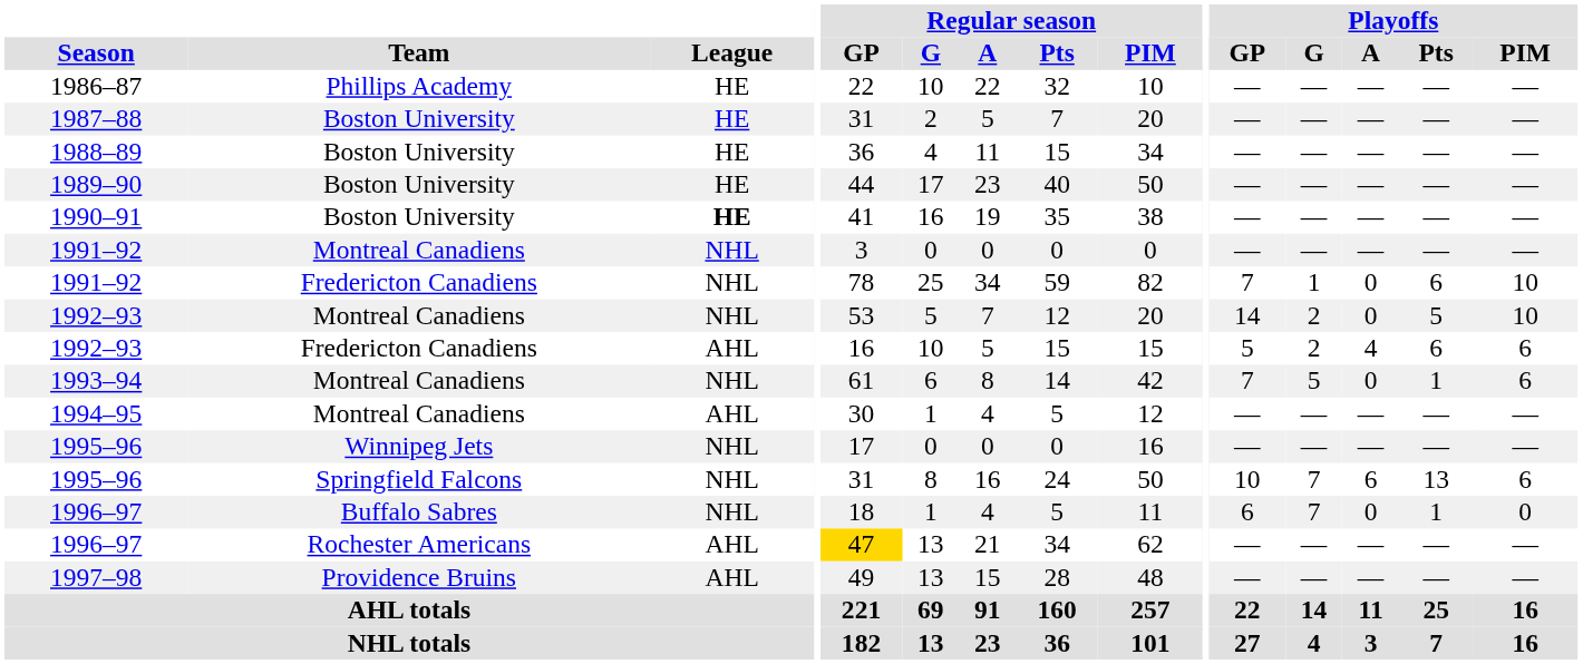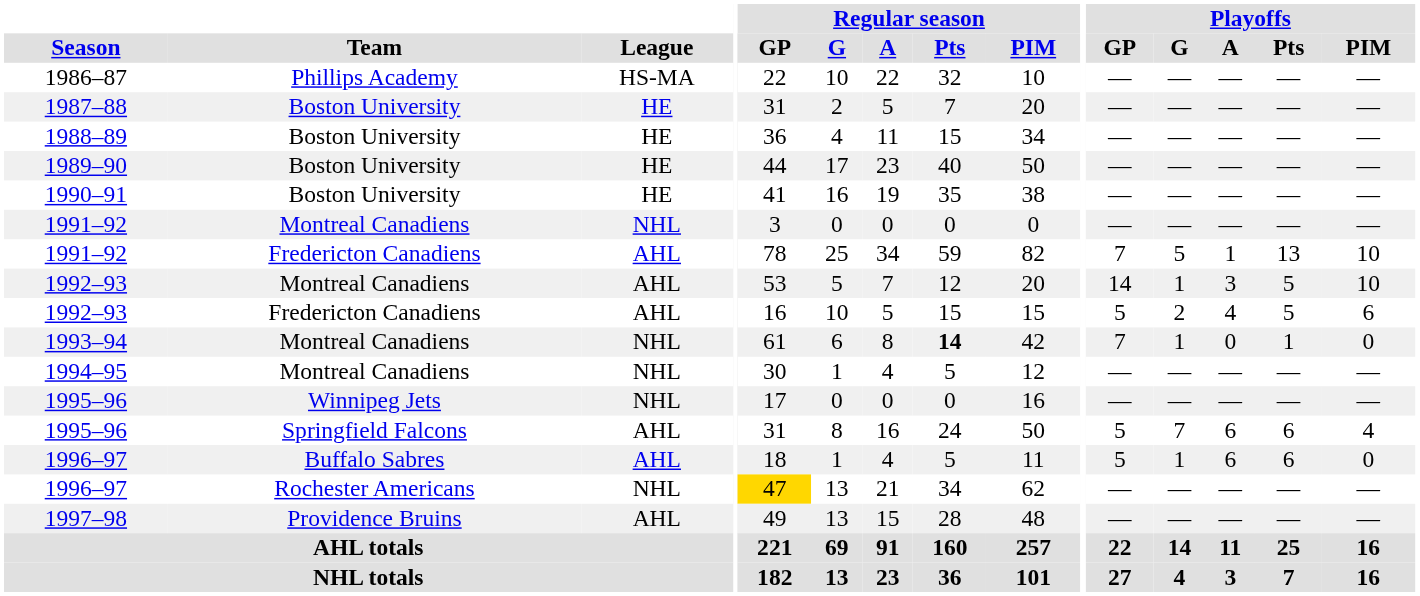1986–87 | League: HE -> HS-MA
1990–91 | League: bold -> normal
1991–92 / Fredericton Canadiens | League: NHL -> AHL
1991–92 / Fredericton Canadiens | Playoffs / G: 1 -> 5
1991–92 / Fredericton Canadiens | Playoffs / A: 0 -> 1
1991–92 / Fredericton Canadiens | Playoffs / Pts: 6 -> 13
1992–93 / Montreal Canadiens | League: NHL -> AHL
1992–93 / Montreal Canadiens | Playoffs / G: 2 -> 1
1992–93 / Montreal Canadiens | Playoffs / A: 0 -> 3
1992–93 / Fredericton Canadiens | Playoffs / Pts: 6 -> 5
1993–94 | Regular season / Pts: normal -> bold
1993–94 | Playoffs / G: 5 -> 1
1993–94 | Playoffs / PIM: 6 -> 0
1994–95 | League: AHL -> NHL
1995–96 / Springfield Falcons | League: NHL -> AHL
1995–96 / Springfield Falcons | Playoffs / GP: 10 -> 5
1995–96 / Springfield Falcons | Playoffs / Pts: 13 -> 6
1995–96 / Springfield Falcons | Playoffs / PIM: 6 -> 4
1996–97 / Buffalo Sabres | League: NHL -> AHL
1996–97 / Buffalo Sabres | Playoffs / GP: 6 -> 5
1996–97 / Buffalo Sabres | Playoffs / G: 7 -> 1
1996–97 / Buffalo Sabres | Playoffs / A: 0 -> 6
1996–97 / Buffalo Sabres | Playoffs / Pts: 1 -> 6
1996–97 / Rochester Americans | League: AHL -> NHL
